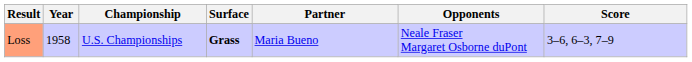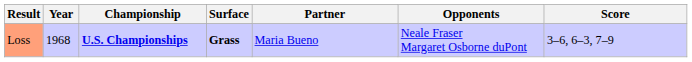Loss | Year: 1958 -> 1968
Loss | Championship: normal -> bold
